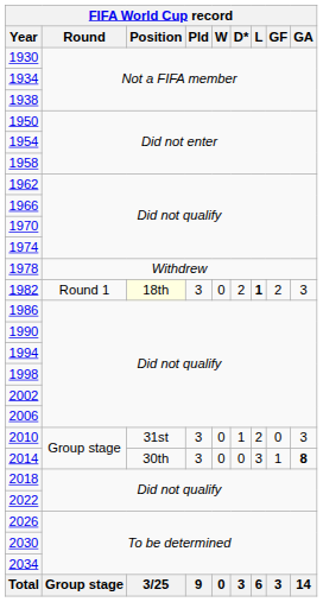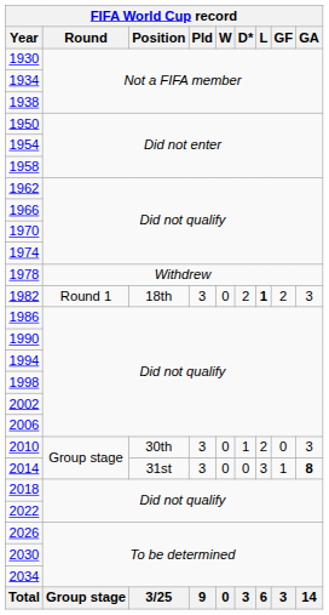1982 | Position: lightyellow background -> no background
2010 | Position: 31st -> 30th
2014 | Position: 30th -> 31st
